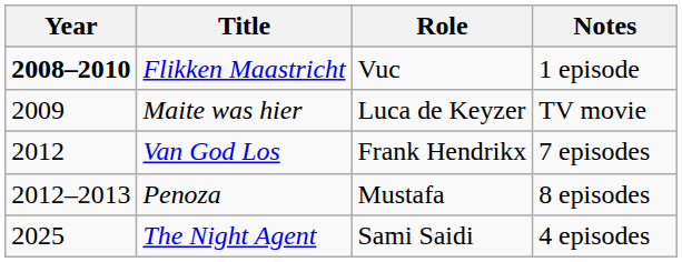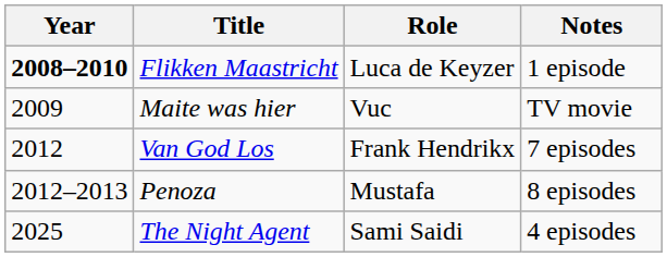Flikken Maastricht | Role: Vuc -> Luca de Keyzer
Maite was hier | Role: Luca de Keyzer -> Vuc
